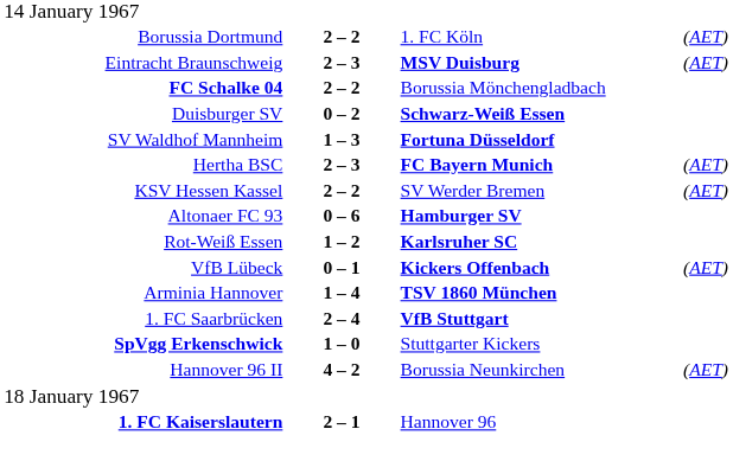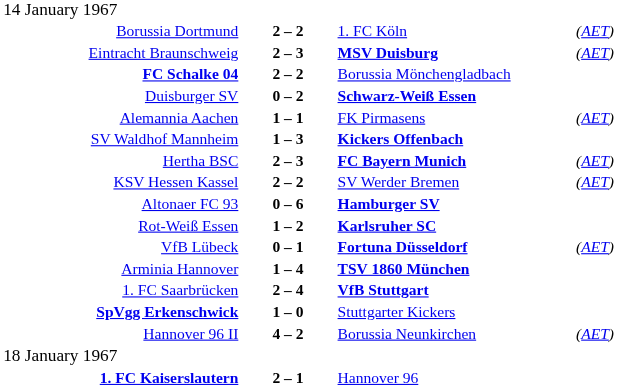+ row: Alemannia Aachen | 1 – 1 | FK Pirmasens | (AET)
SV Waldhof Mannheim | column 3: Fortuna Düsseldorf -> Kickers Offenbach
VfB Lübeck | column 3: Kickers Offenbach -> Fortuna Düsseldorf
